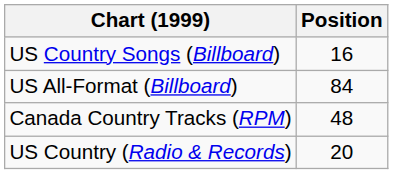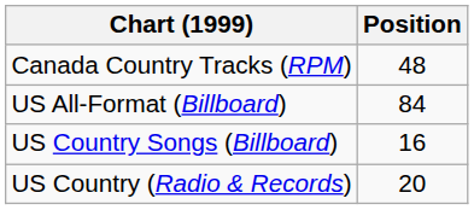rows swapped: Canada Country Tracks (RPM) <-> US Country Songs (Billboard)
